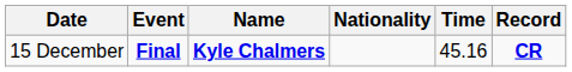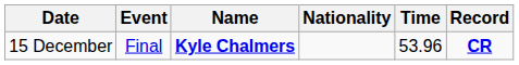15 December | Event: bold -> normal
15 December | Time: 45.16 -> 53.96
